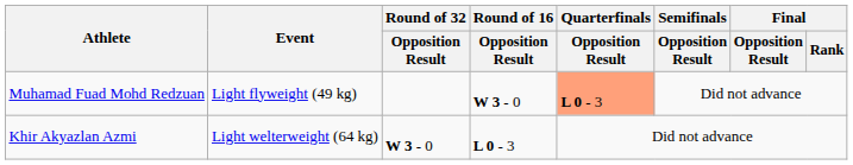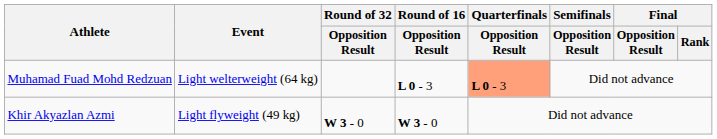Muhamad Fuad Mohd Redzuan | Event: Light flyweight (49 kg) -> Light welterweight (64 kg)
Muhamad Fuad Mohd Redzuan | Round of 16 / Opposition Result: W 3 - 0 -> L 0 - 3
Khir Akyazlan Azmi | Event: Light welterweight (64 kg) -> Light flyweight (49 kg)
Khir Akyazlan Azmi | Round of 16 / Opposition Result: L 0 - 3 -> W 3 - 0
